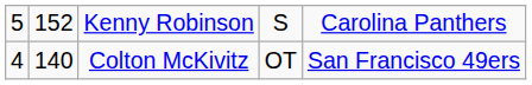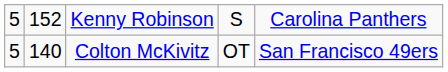Colton McKivitz | column 1: 4 -> 5
